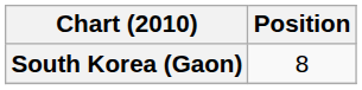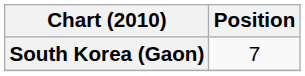South Korea (Gaon) | Position: 8 -> 7
